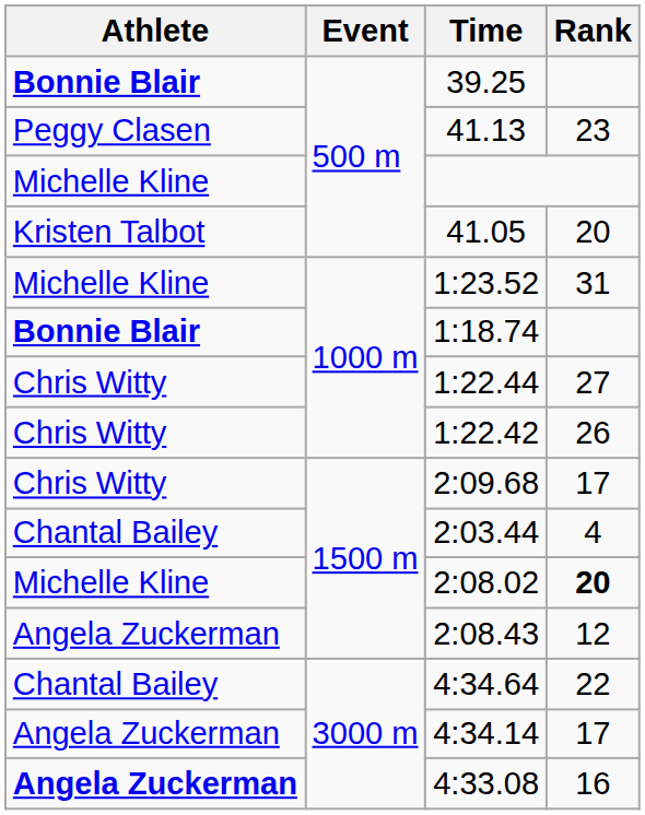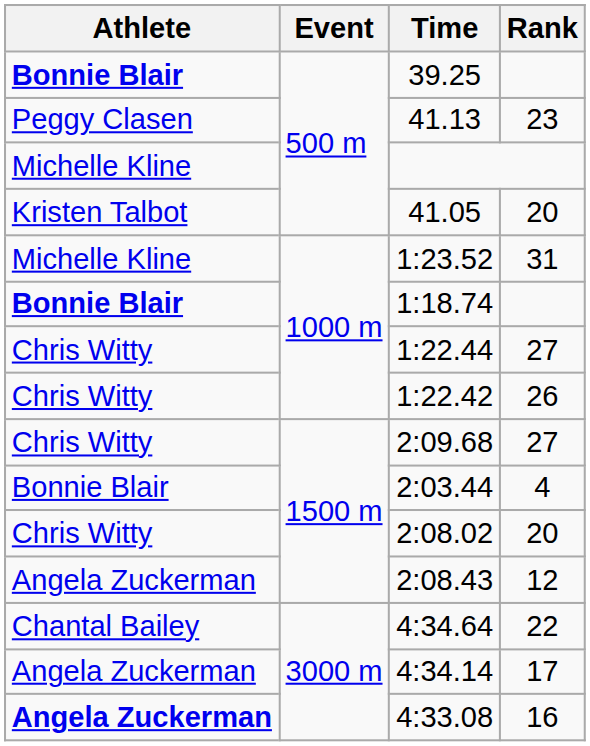2:09.68 | Rank: 17 -> 27
2:03.44 | Athlete: Chantal Bailey -> Bonnie Blair
2:08.02 | Athlete: Michelle Kline -> Chris Witty
2:08.02 | Rank: bold -> normal
